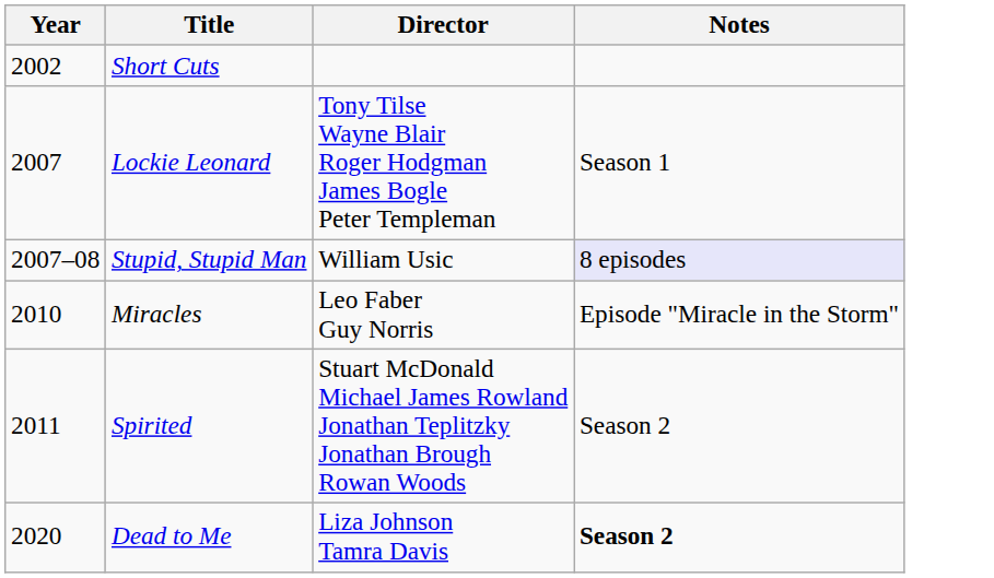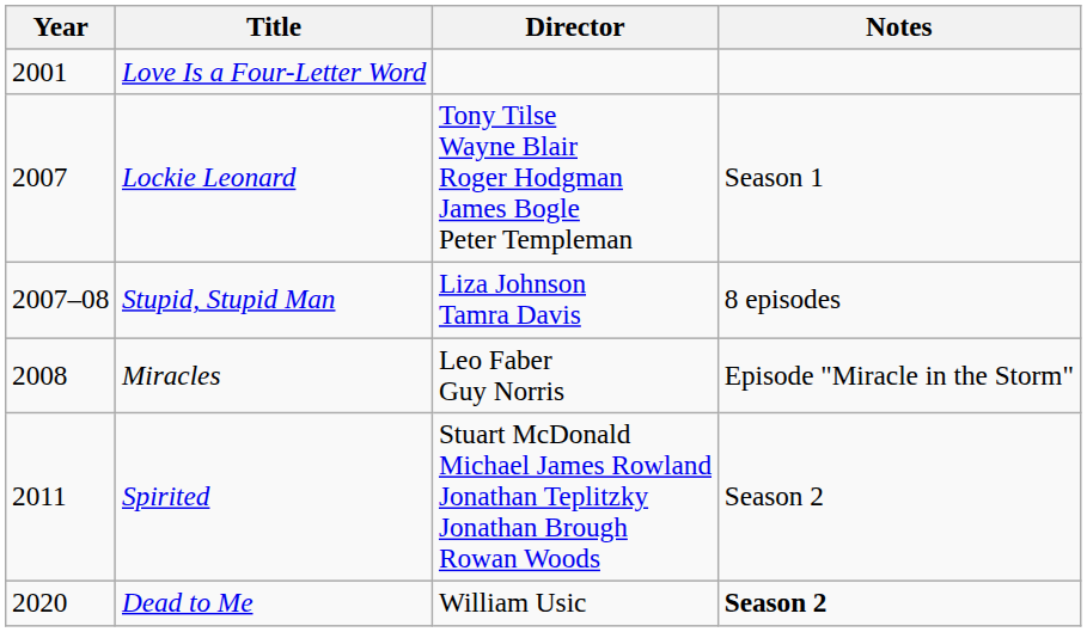+ row: 2001 | Love Is a Four-Letter Word
- row: 2002 | Short Cuts
Stupid, Stupid Man | Director: William Usic -> Liza Johnson Tamra Davis
Stupid, Stupid Man | Notes: lavender background -> no background
Miracles | Year: 2010 -> 2008
Dead to Me | Director: Liza Johnson Tamra Davis -> William Usic
